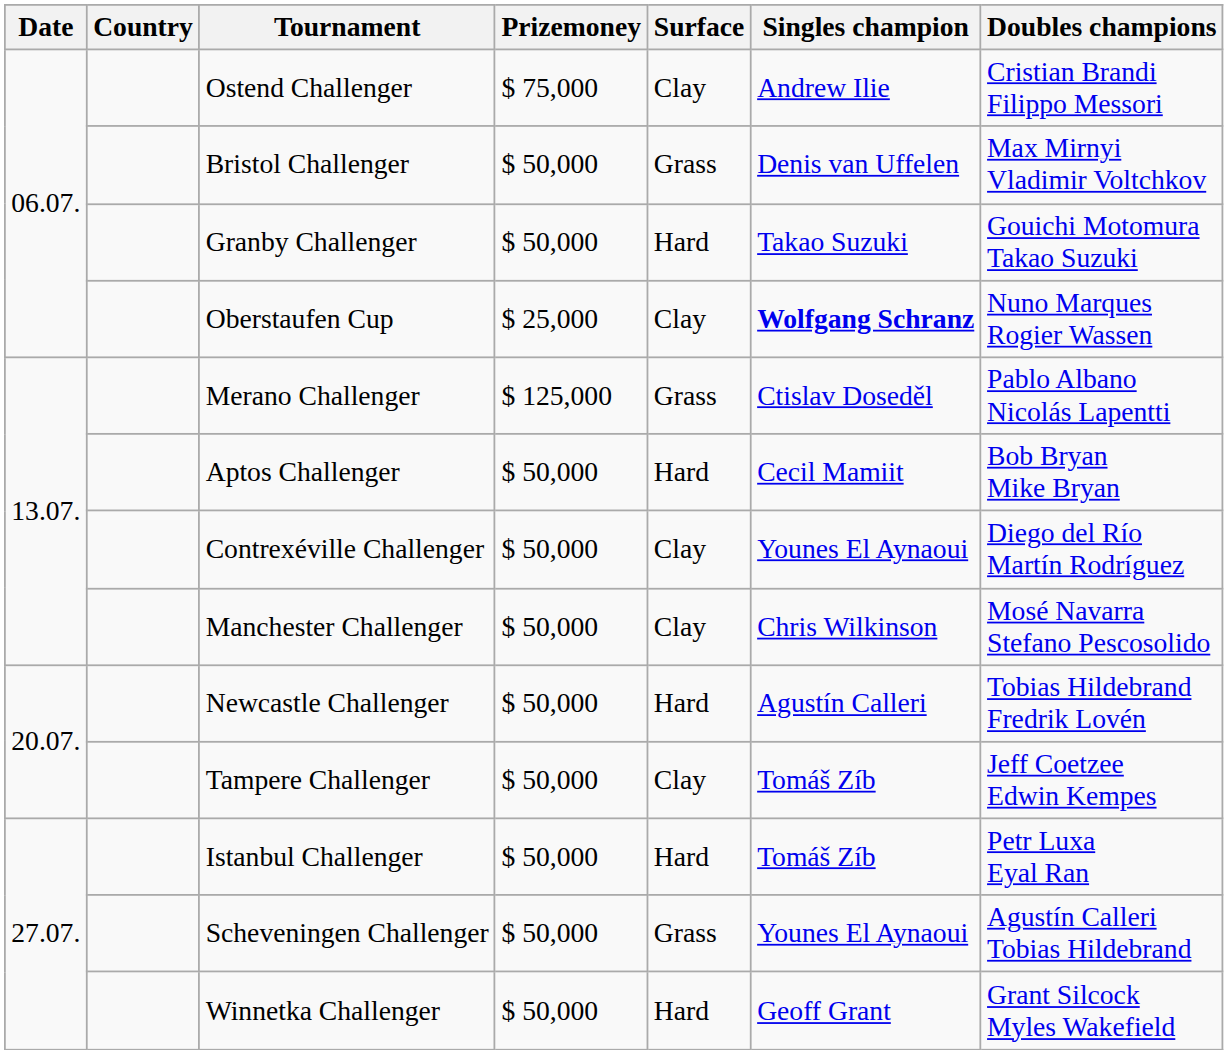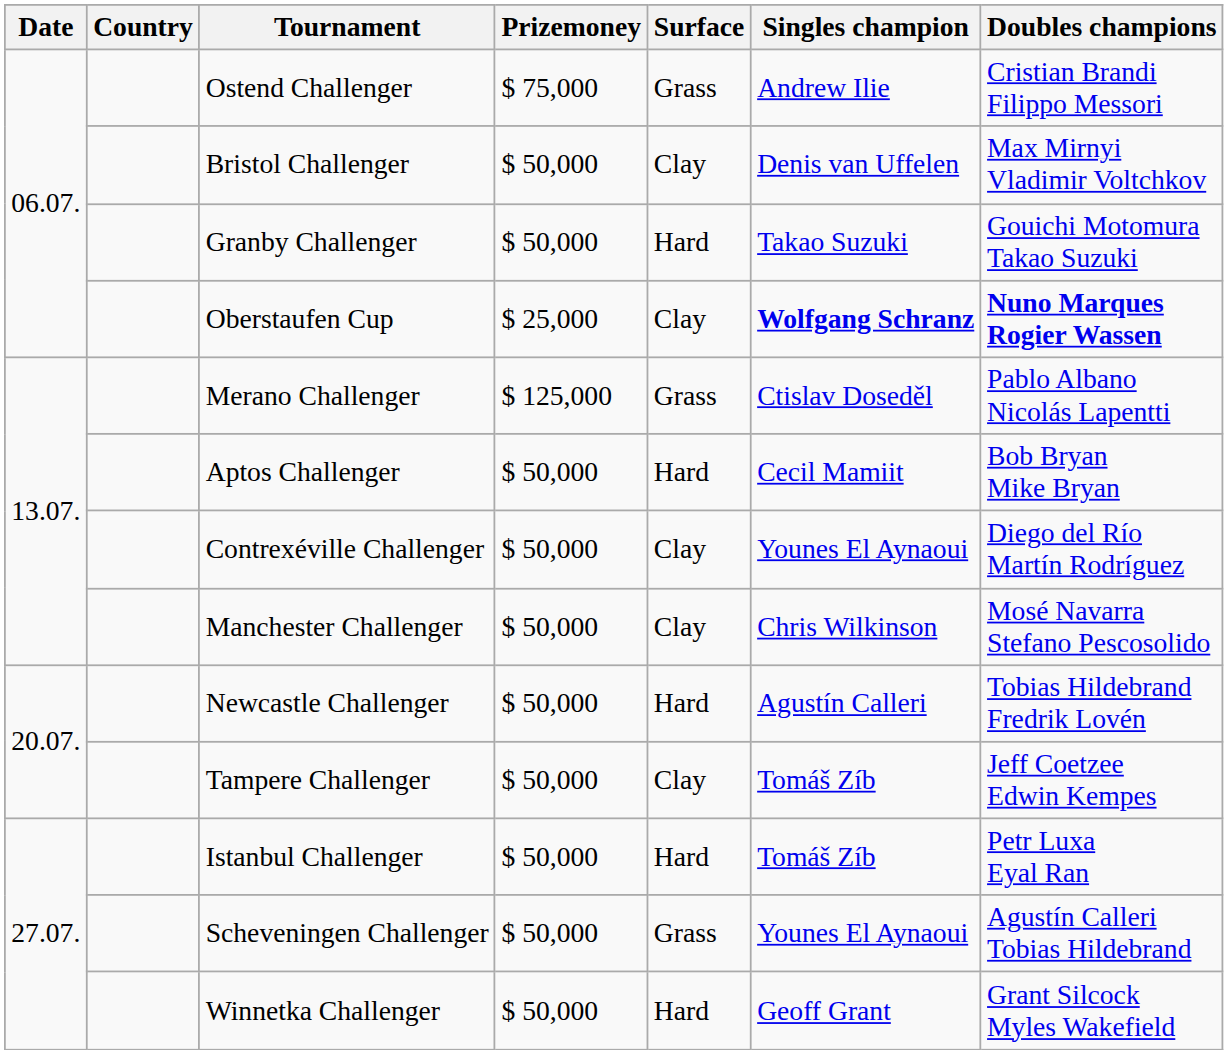Ostend Challenger | Surface: Clay -> Grass
Bristol Challenger | Surface: Grass -> Clay
Oberstaufen Cup | Doubles champions: normal -> bold
